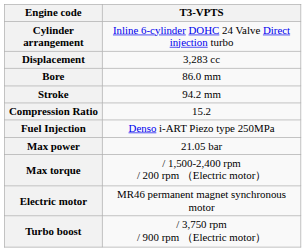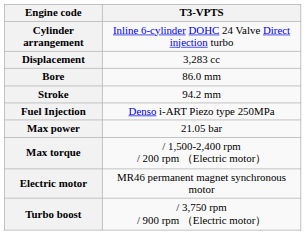- row: Compression Ratio | 15.2
